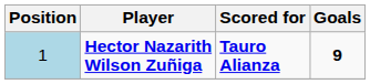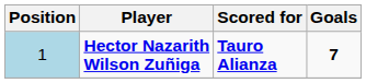Hector Nazarith Wilson Zuñiga | Goals: 9 -> 7
